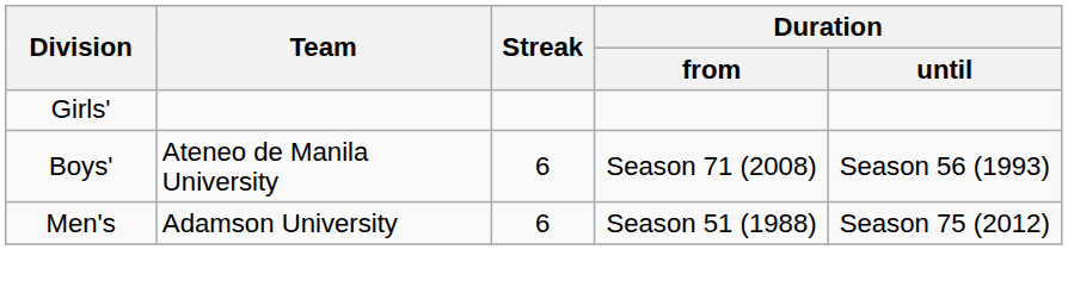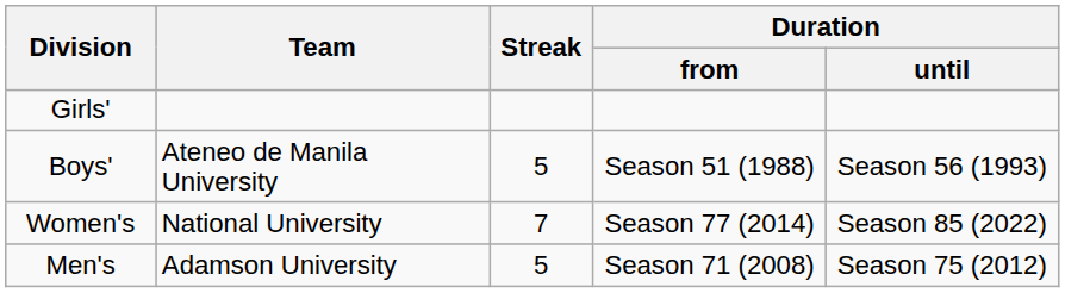Boys' | Streak: 6 -> 5
Boys' | Duration / from: Season 71 (2008) -> Season 51 (1988)
+ row: Women's | National University | 7 | Season 77 (2014) | Season 85 (2022)
Men's | Streak: 6 -> 5
Men's | Duration / from: Season 51 (1988) -> Season 71 (2008)
